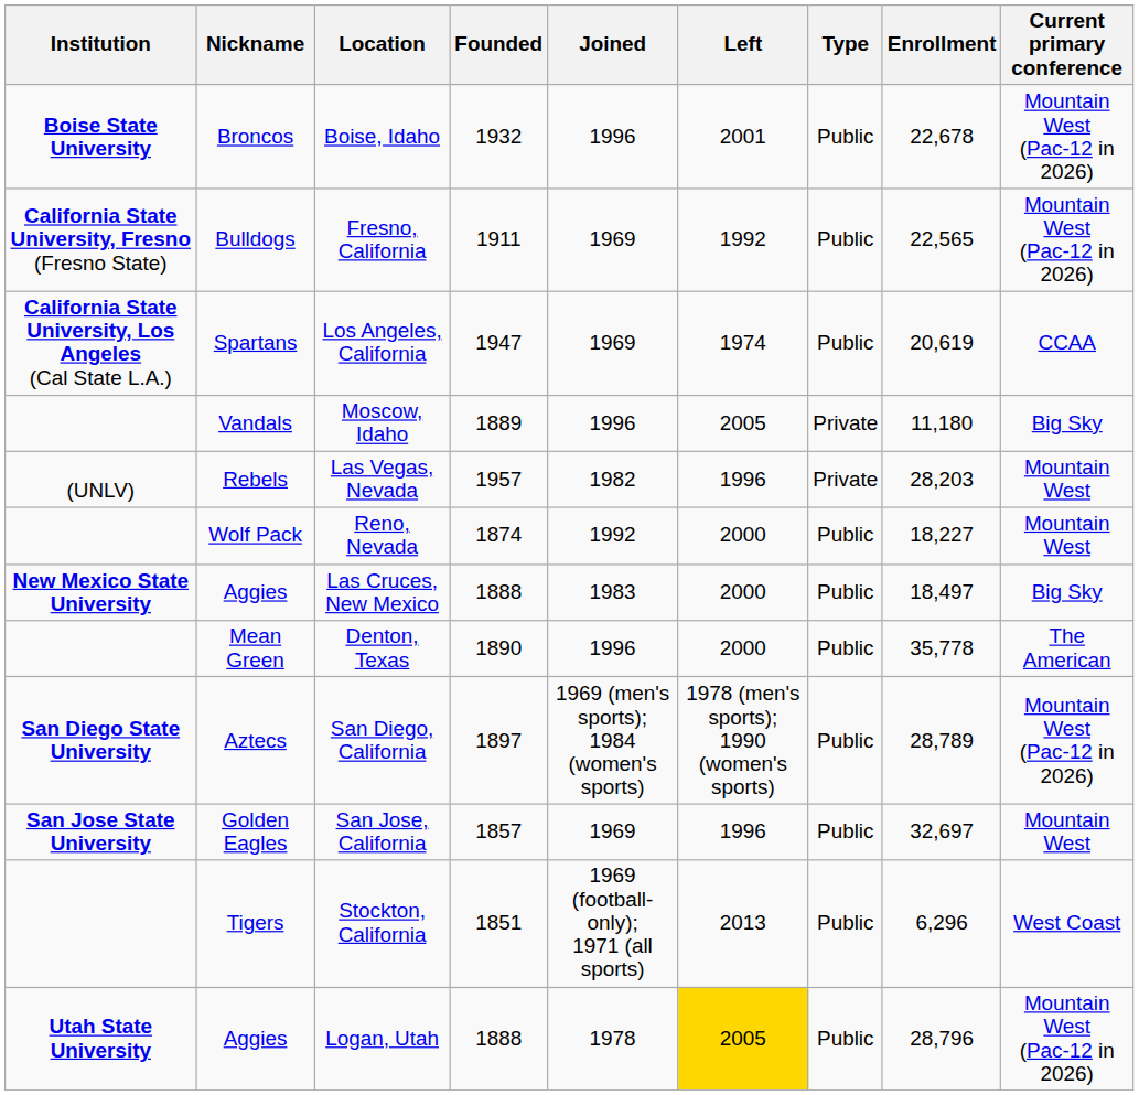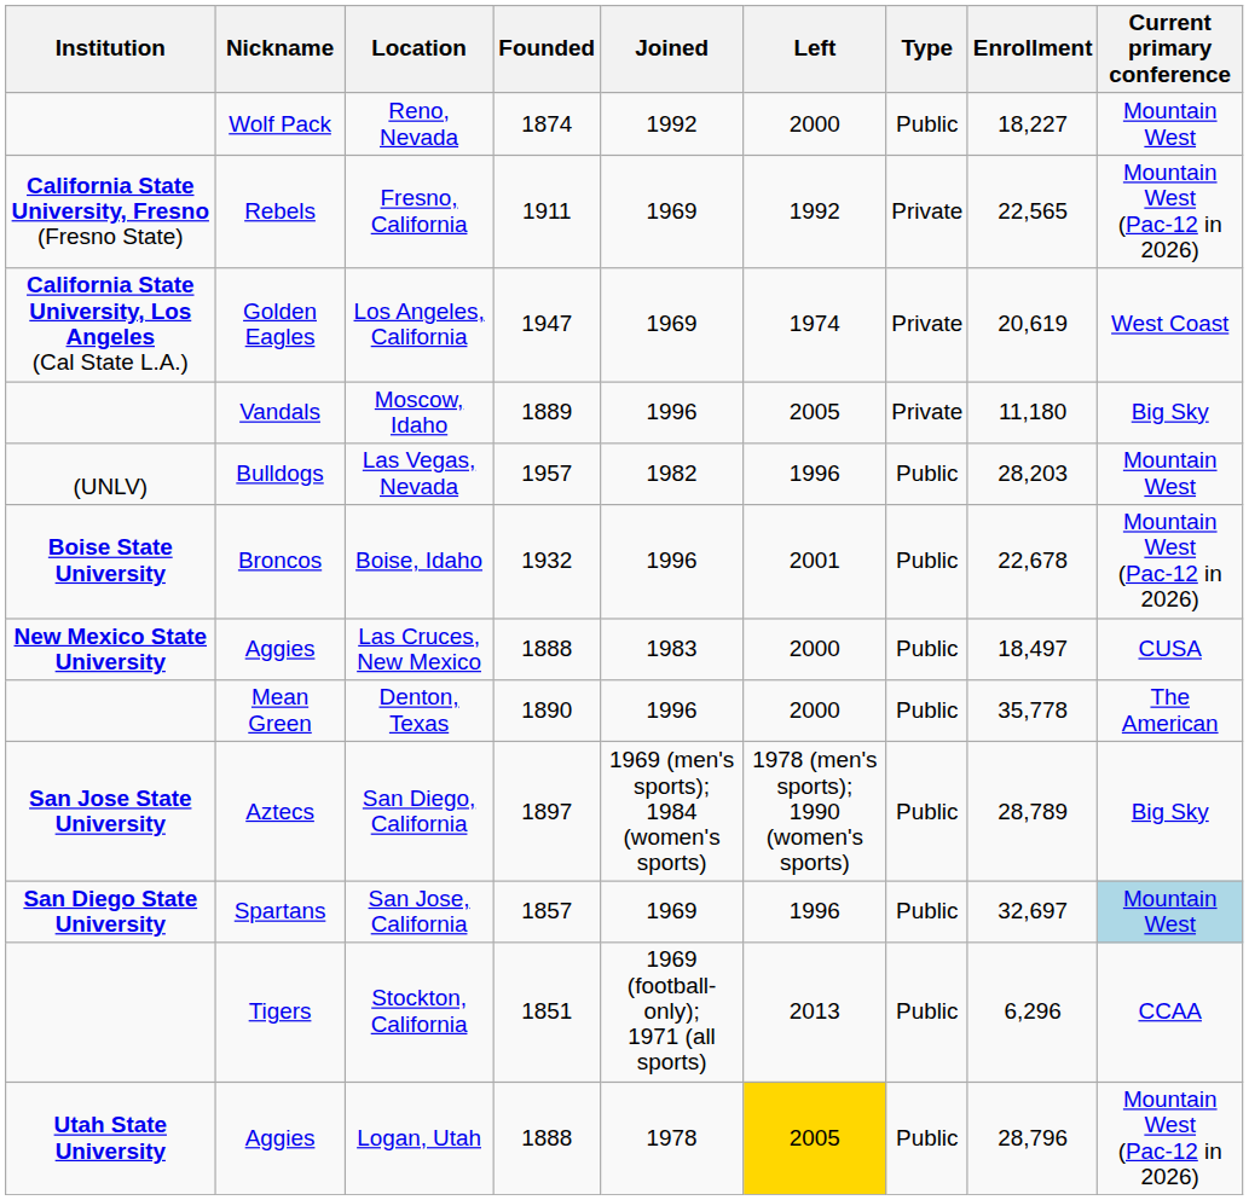rows swapped: Boise, Idaho <-> Reno, Nevada
Fresno, California | Nickname: Bulldogs -> Rebels
Fresno, California | Type: Public -> Private
Los Angeles, California | Nickname: Spartans -> Golden Eagles
Los Angeles, California | Type: Public -> Private
Los Angeles, California | Current primary conference: CCAA -> West Coast
Las Vegas, Nevada | Nickname: Rebels -> Bulldogs
Las Vegas, Nevada | Type: Private -> Public
Las Cruces, New Mexico | Current primary conference: Big Sky -> CUSA
San Diego, California | Institution: San Diego State University -> San Jose State University
San Diego, California | Current primary conference: Mountain West (Pac-12 in 2026) -> Big Sky
San Jose, California | Institution: San Jose State University -> San Diego State University
San Jose, California | Nickname: Golden Eagles -> Spartans
San Jose, California | Current primary conference: no background -> lightblue background
Stockton, California | Current primary conference: West Coast -> CCAA
